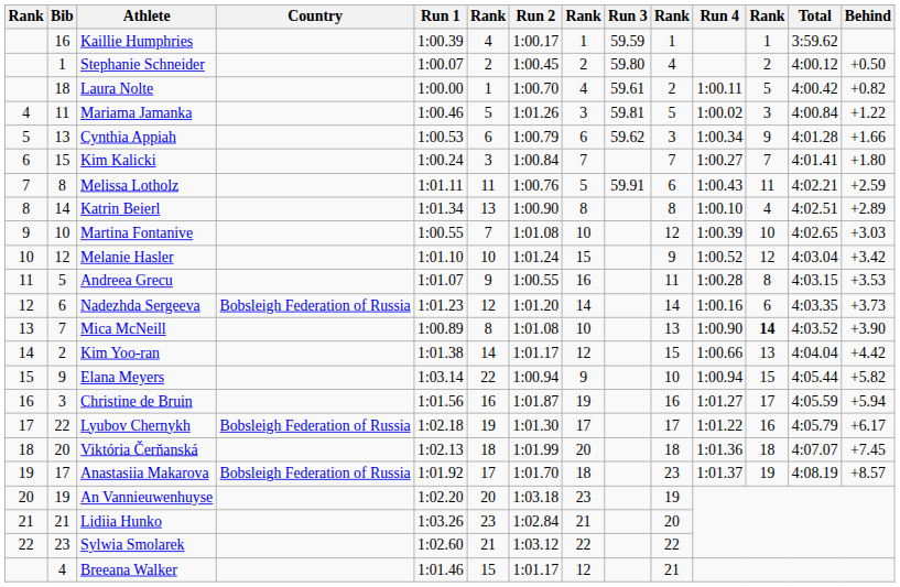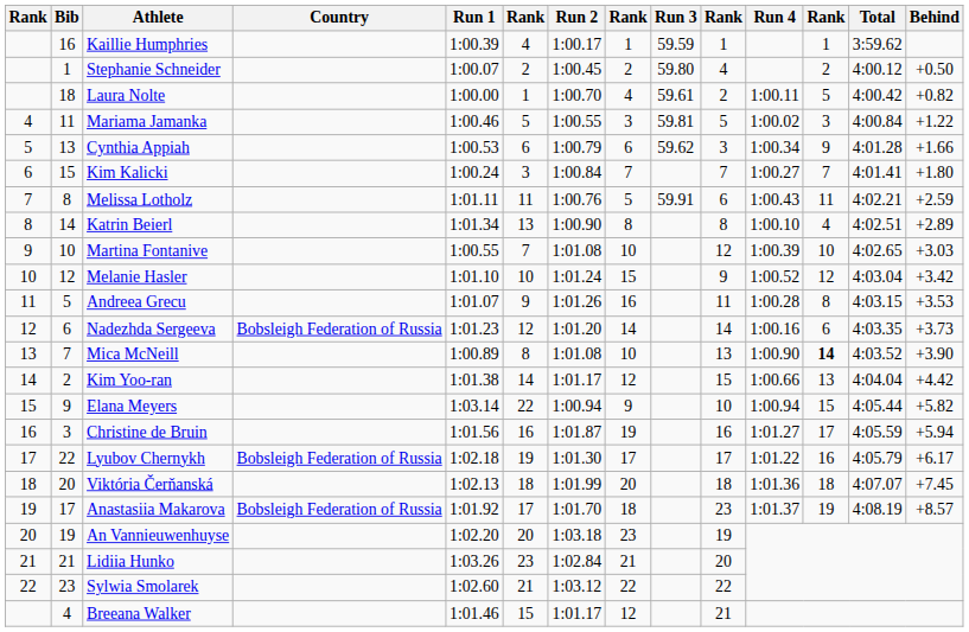Mariama Jamanka | Run 2: 1:01.26 -> 1:00.55
Andreea Grecu | Run 2: 1:00.55 -> 1:01.26
